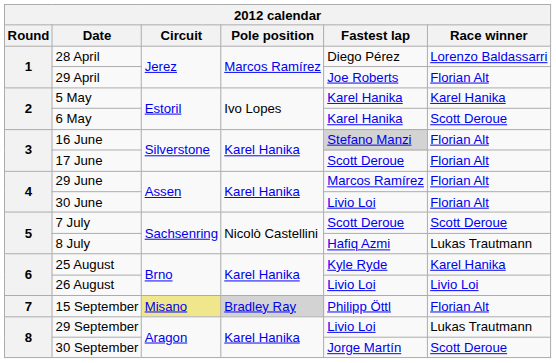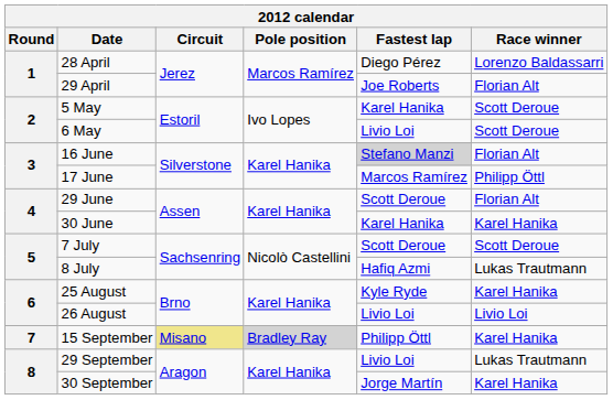5 May | Race winner: Karel Hanika -> Scott Deroue
6 May | Fastest lap: Karel Hanika -> Livio Loi
17 June | Fastest lap: Scott Deroue -> Marcos Ramírez
17 June | Race winner: Florian Alt -> Philipp Öttl
29 June | Fastest lap: Marcos Ramírez -> Scott Deroue
30 June | Fastest lap: Livio Loi -> Karel Hanika
30 June | Race winner: Florian Alt -> Karel Hanika
15 September | Race winner: Florian Alt -> Karel Hanika
30 September | Race winner: Scott Deroue -> Karel Hanika
